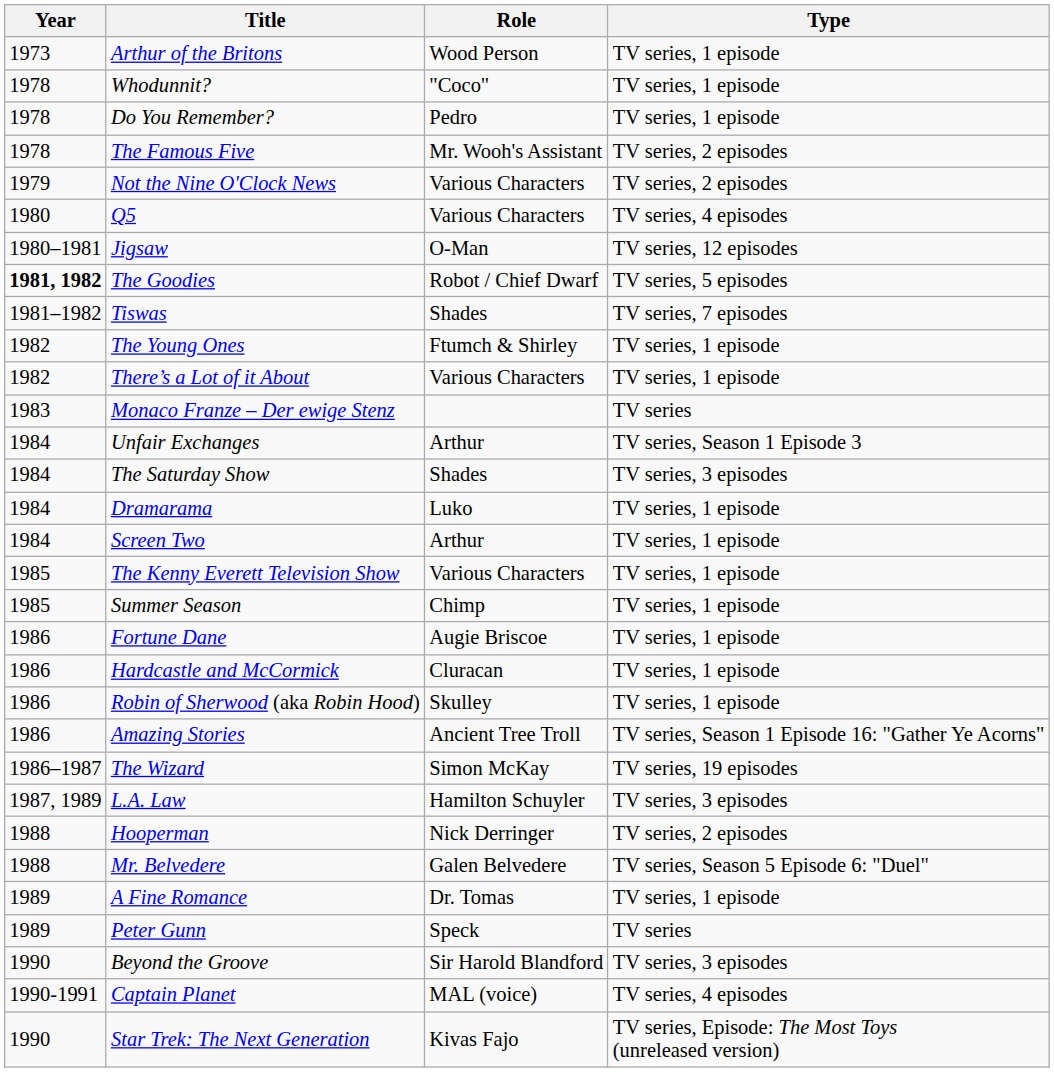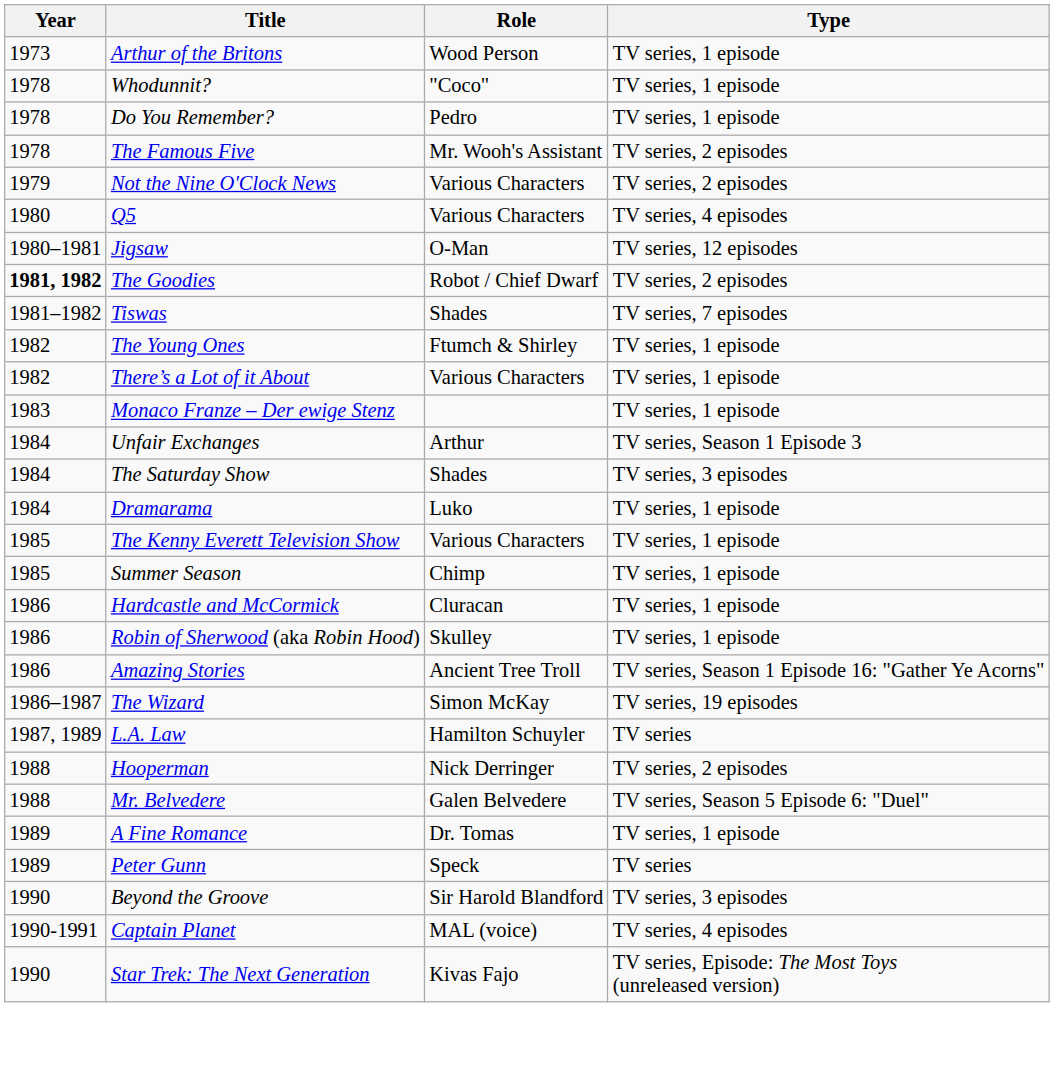The Goodies | Type: TV series, 5 episodes -> TV series, 2 episodes
Monaco Franze – Der ewige Stenz | Type: TV series -> TV series, 1 episode
- row: 1984 | Screen Two | Arthur | TV series, 1 episode
- row: 1986 | Fortune Dane | Augie Briscoe | TV series, 1 episode
L.A. Law | Type: TV series, 3 episodes -> TV series
